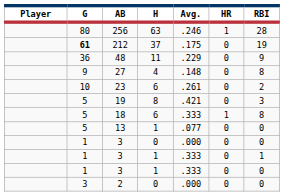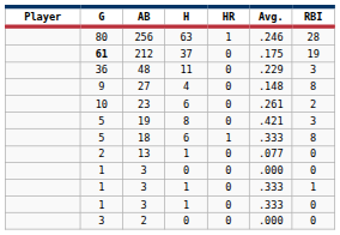columns swapped: Avg. <-> HR
48 | RBI: 9 -> 3
13 | G: 5 -> 2
